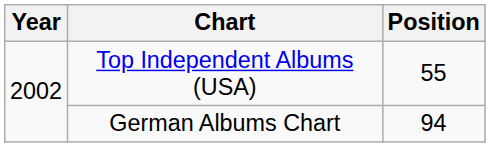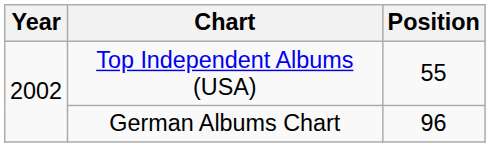German Albums Chart | Position: 94 -> 96
